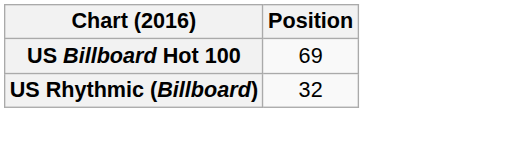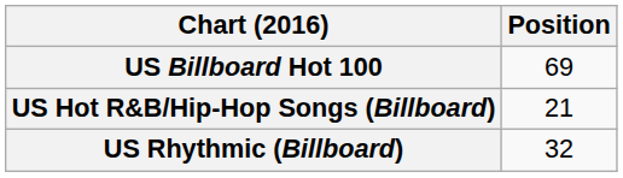+ row: US Hot R&B/Hip-Hop Songs (Billboard) | 21
